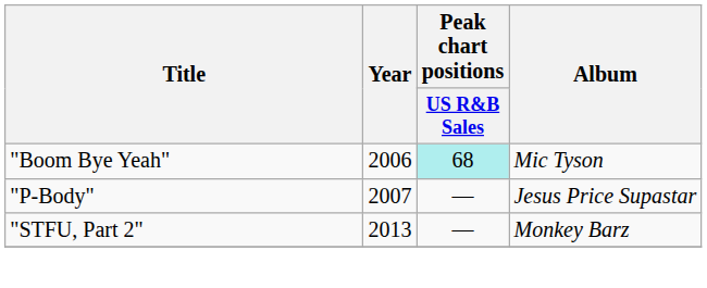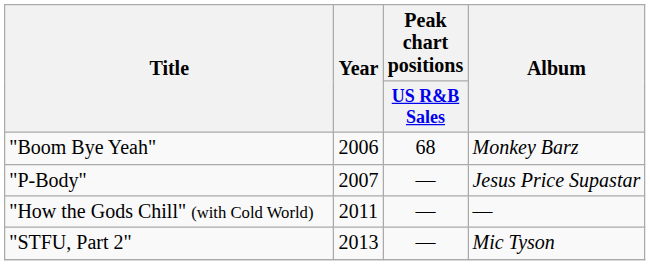"Boom Bye Yeah" | Peak chart positions / US R&B Sales: paleturquoise background -> no background
"Boom Bye Yeah" | Album: Mic Tyson -> Monkey Barz
+ row: "How the Gods Chill" (with Cold World) | 2011 | — | —
"STFU, Part 2" | Album: Monkey Barz -> Mic Tyson
